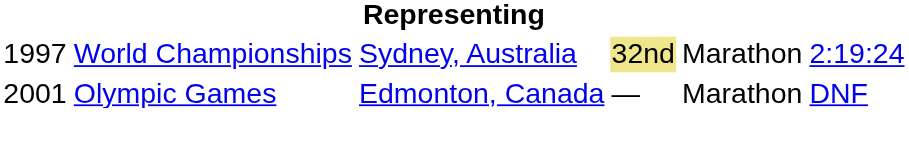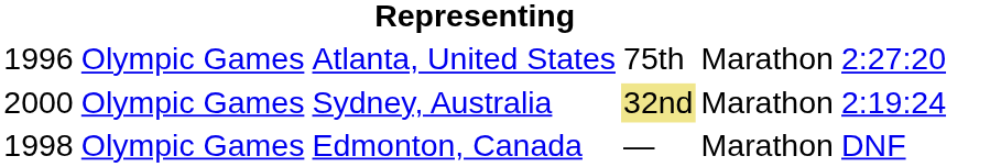+ row: 1996 | Olympic Games | Atlanta, United States | 75th | Marathon | 2:27:20
Sydney, Australia | column 1: 1997 -> 2000
Sydney, Australia | column 2: World Championships -> Olympic Games
Edmonton, Canada | column 1: 2001 -> 1998
